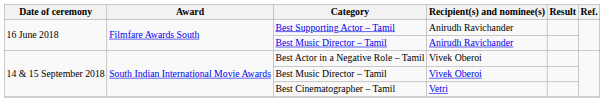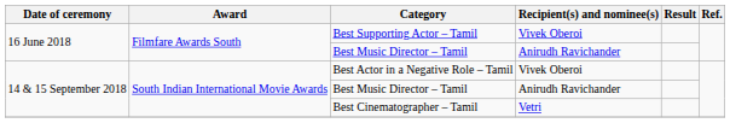Best Supporting Actor – Tamil | Recipient(s) and nominee(s): Anirudh Ravichander -> Vivek Oberoi
14 & 15 September 2018 / Best Music Director – Tamil | Recipient(s) and nominee(s): Vivek Oberoi -> Anirudh Ravichander
